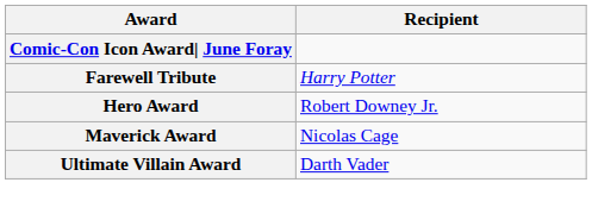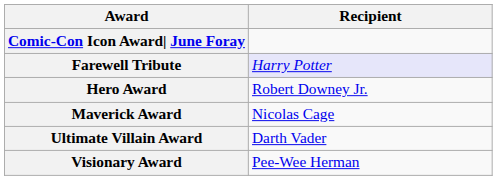Farewell Tribute | Recipient: no background -> lavender background
+ row: Visionary Award | Pee-Wee Herman
